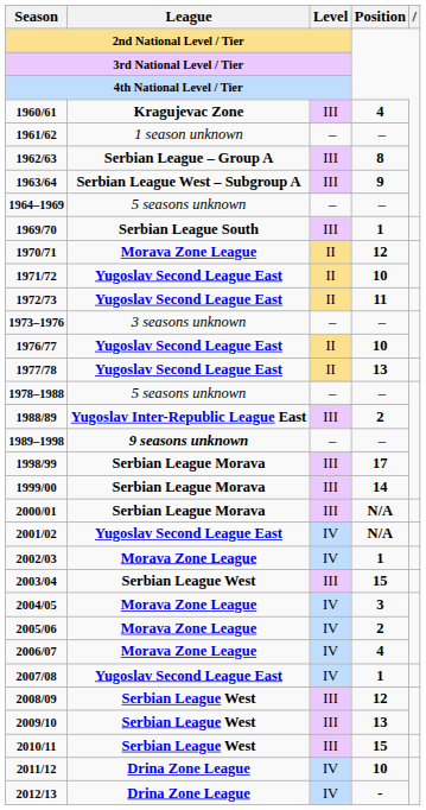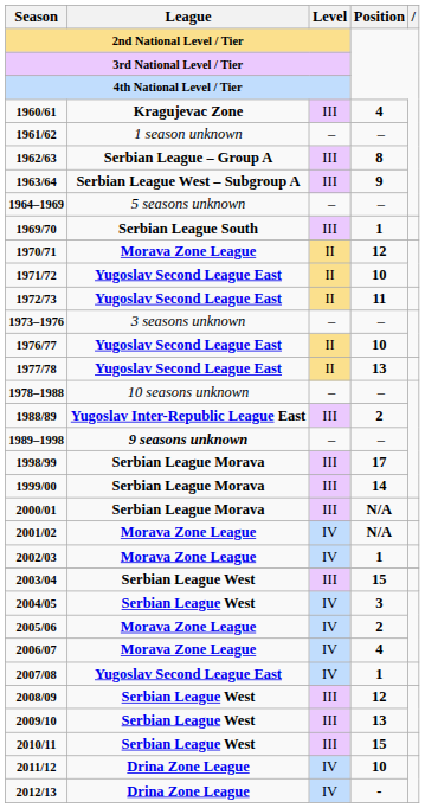1978–1988 | League: 5 seasons unknown -> 10 seasons unknown
2001/02 | League: Yugoslav Second League East -> Morava Zone League
2004/05 | League: Morava Zone League -> Serbian League West
